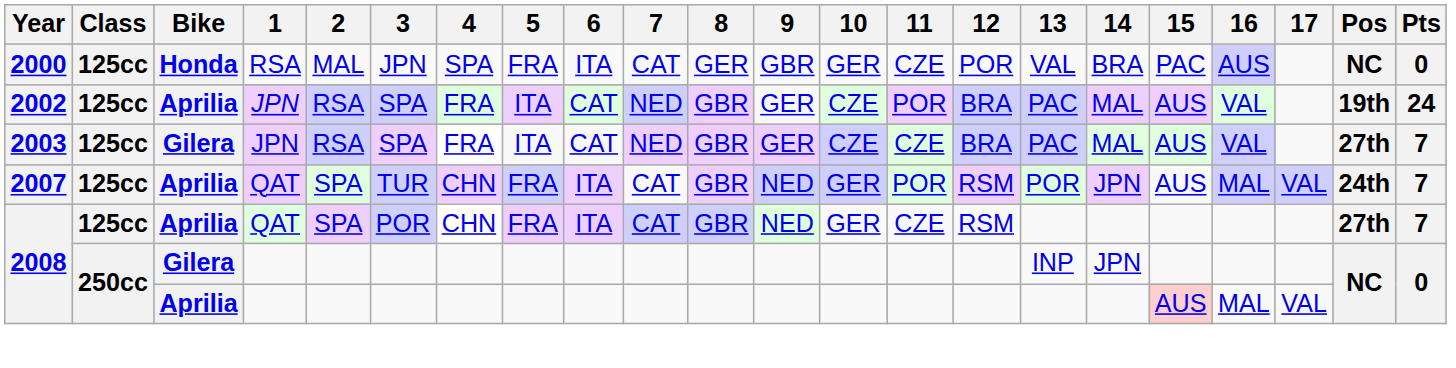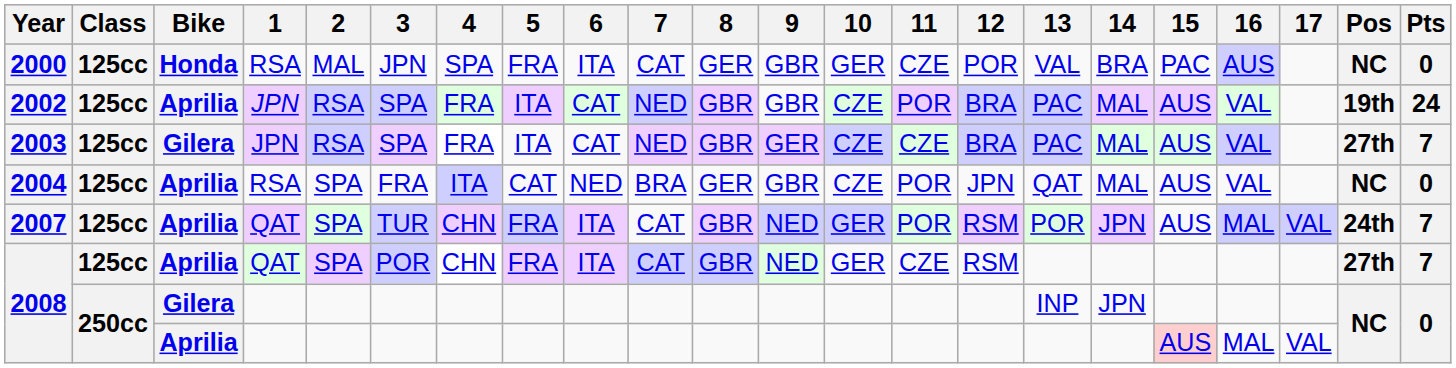2002 | 9: GER -> GBR
+ row: 2004 | 125cc | Aprilia | RSA | SPA | FRA | ITA | CAT | NED | BRA | GER | GBR | CZE | POR | JPN | QAT | MAL | AUS | VAL | NC | 0
